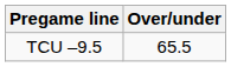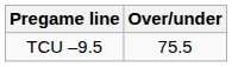TCU –9.5 | Over/under: 65.5 -> 75.5
